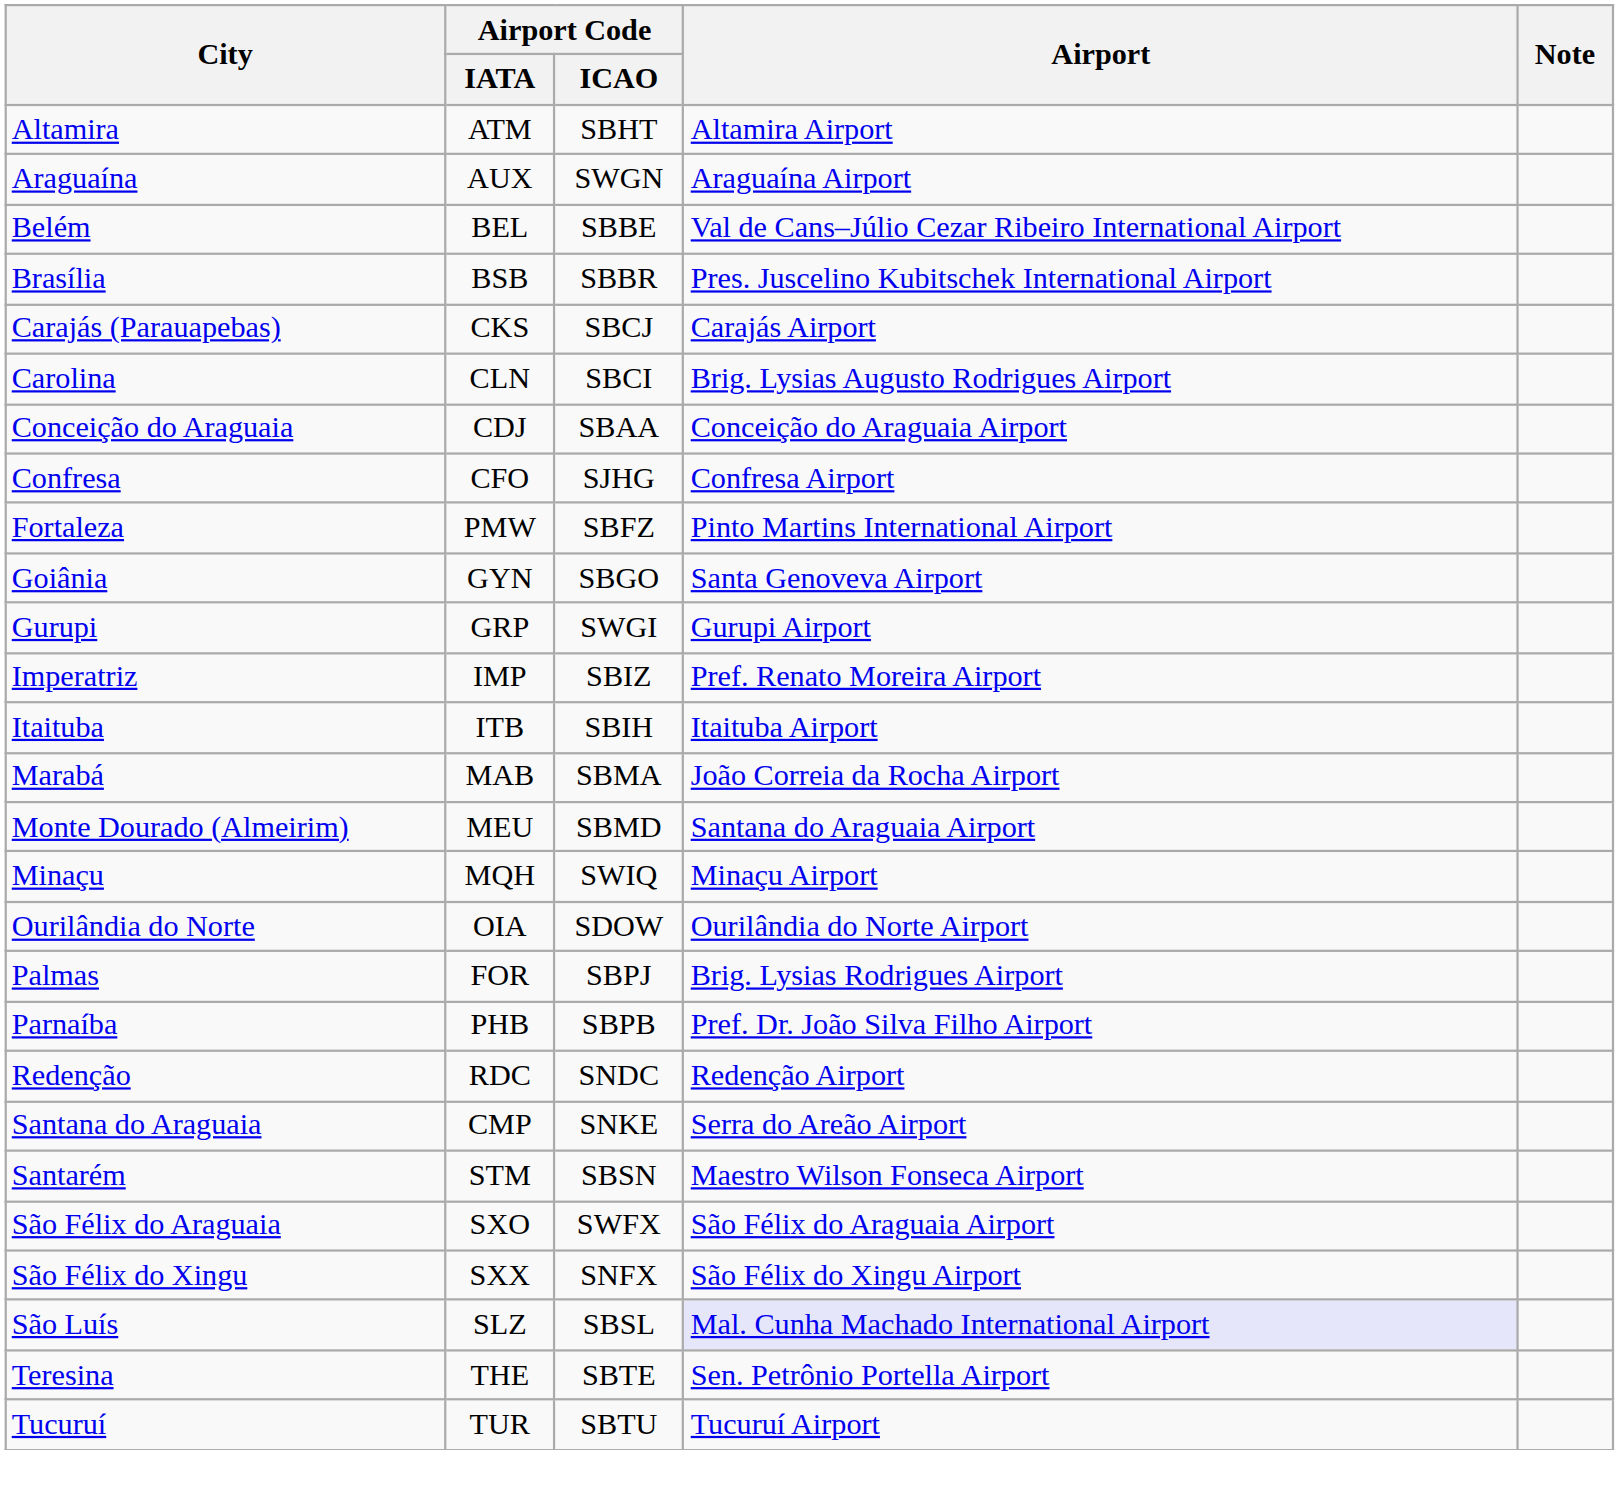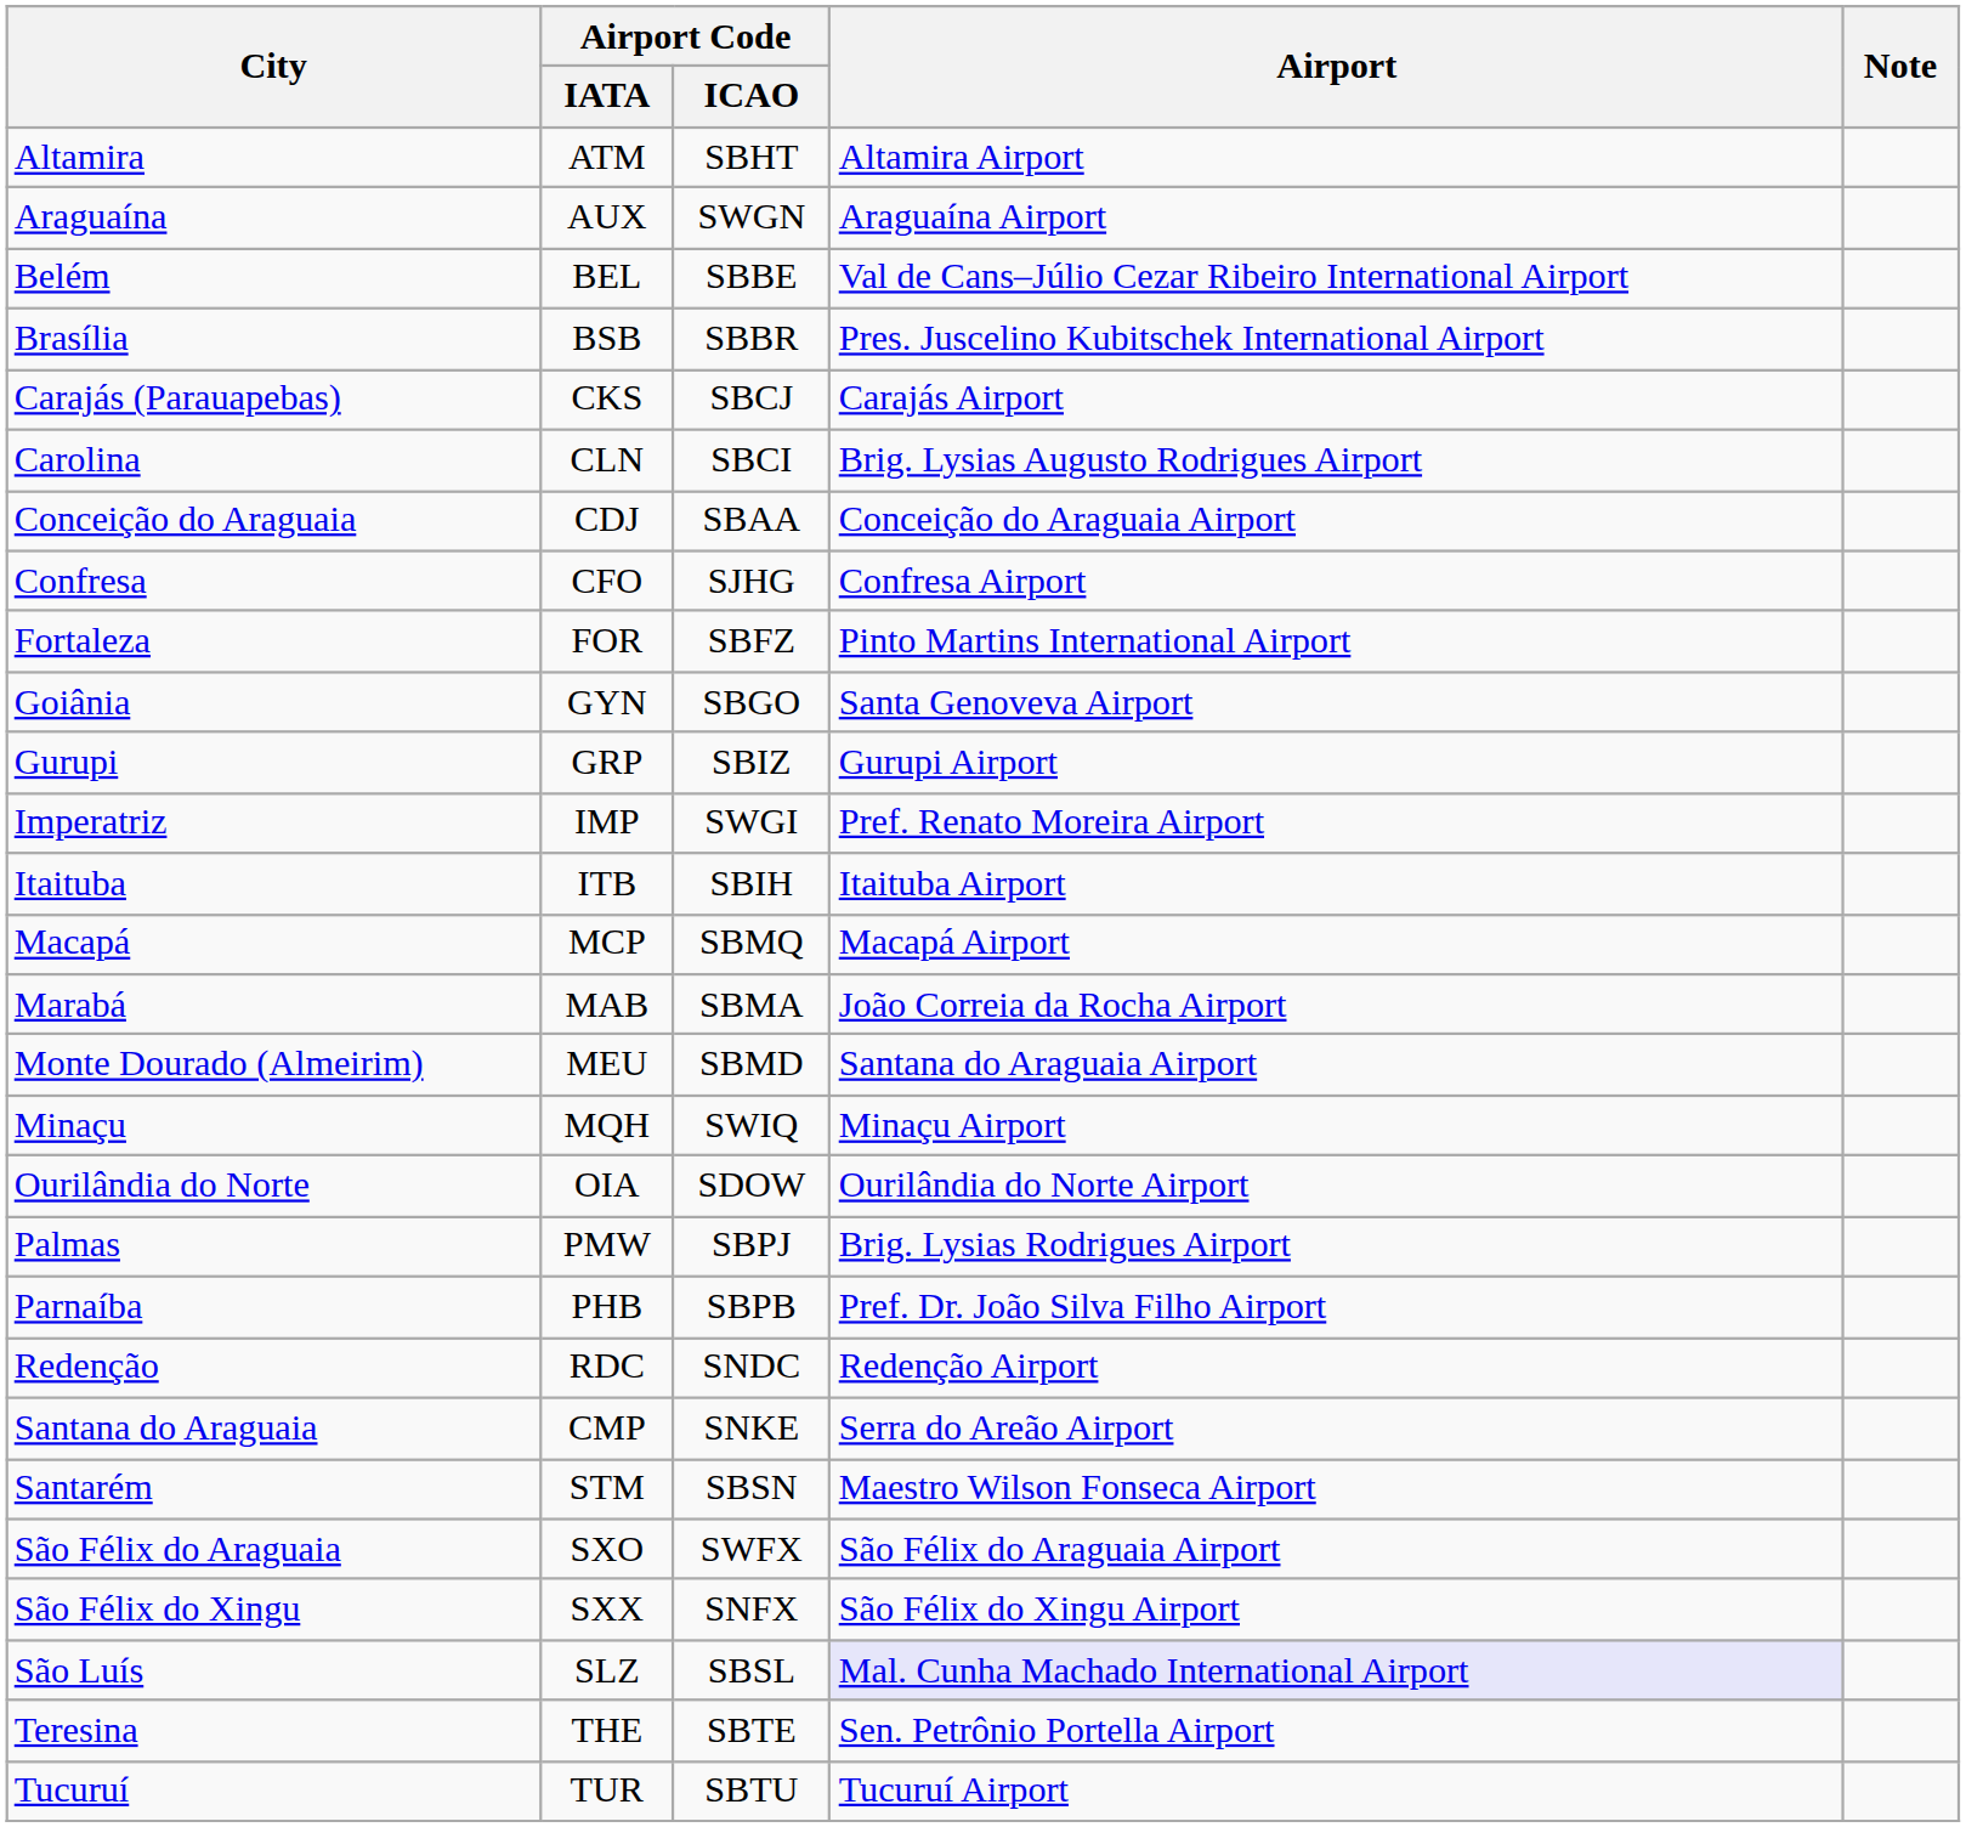Fortaleza | Airport Code / IATA: PMW -> FOR
Gurupi | Airport Code / ICAO: SWGI -> SBIZ
Imperatriz | Airport Code / ICAO: SBIZ -> SWGI
+ row: Macapá | MCP | SBMQ | Macapá Airport
Palmas | Airport Code / IATA: FOR -> PMW
